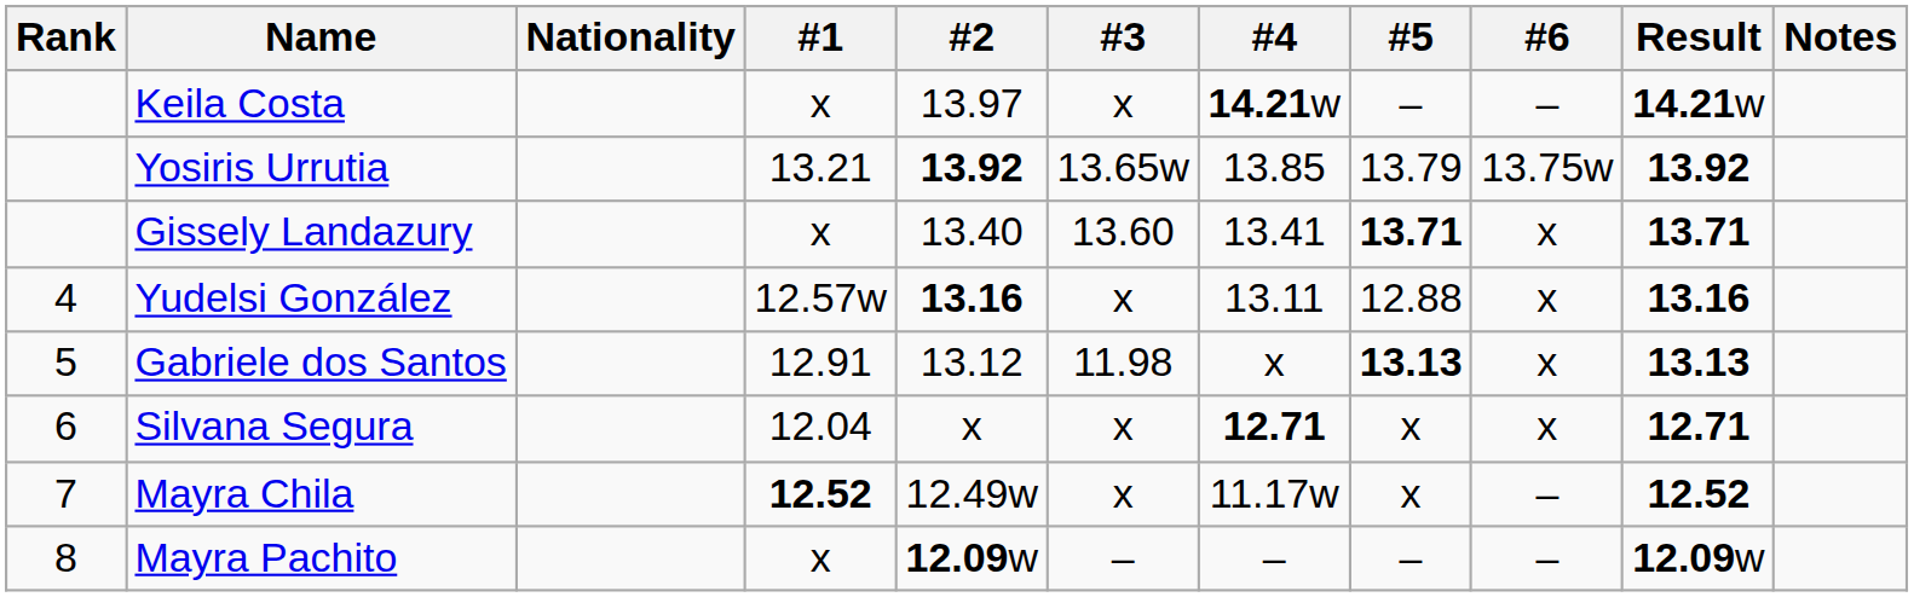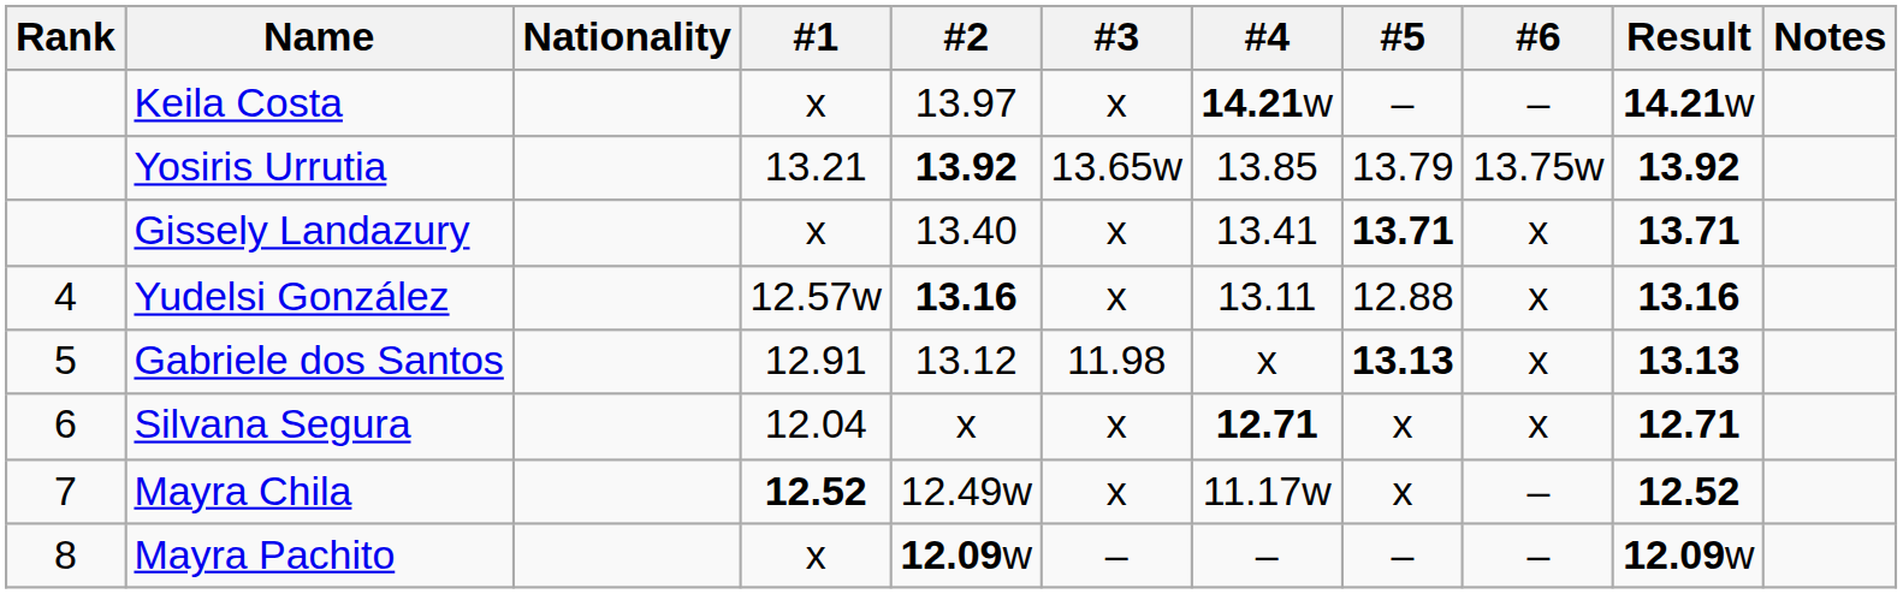Gissely Landazury | #3: 13.60 -> x
